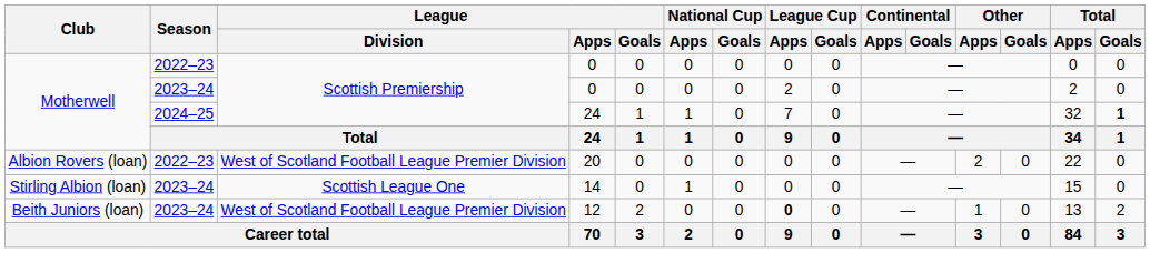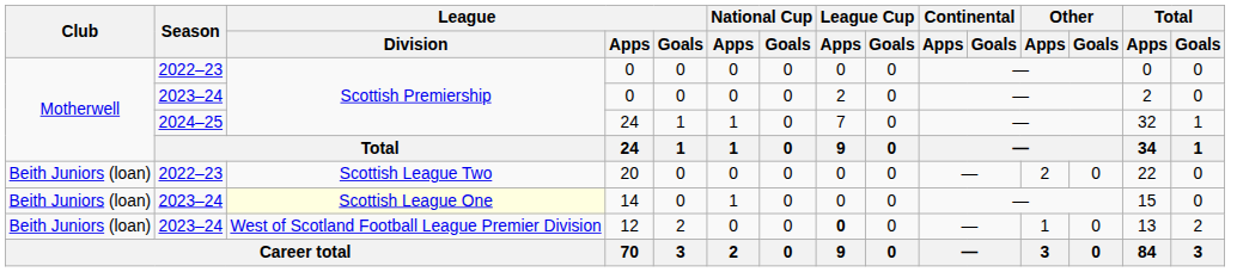2024–25 / 24 | Total / Goals: bold -> normal
20 | Club: Albion Rovers (loan) -> Beith Juniors (loan)
20 | League / Division: West of Scotland Football League Premier Division -> Scottish League Two
14 | Club: Stirling Albion (loan) -> Beith Juniors (loan)
14 | League / Division: no background -> lightyellow background
